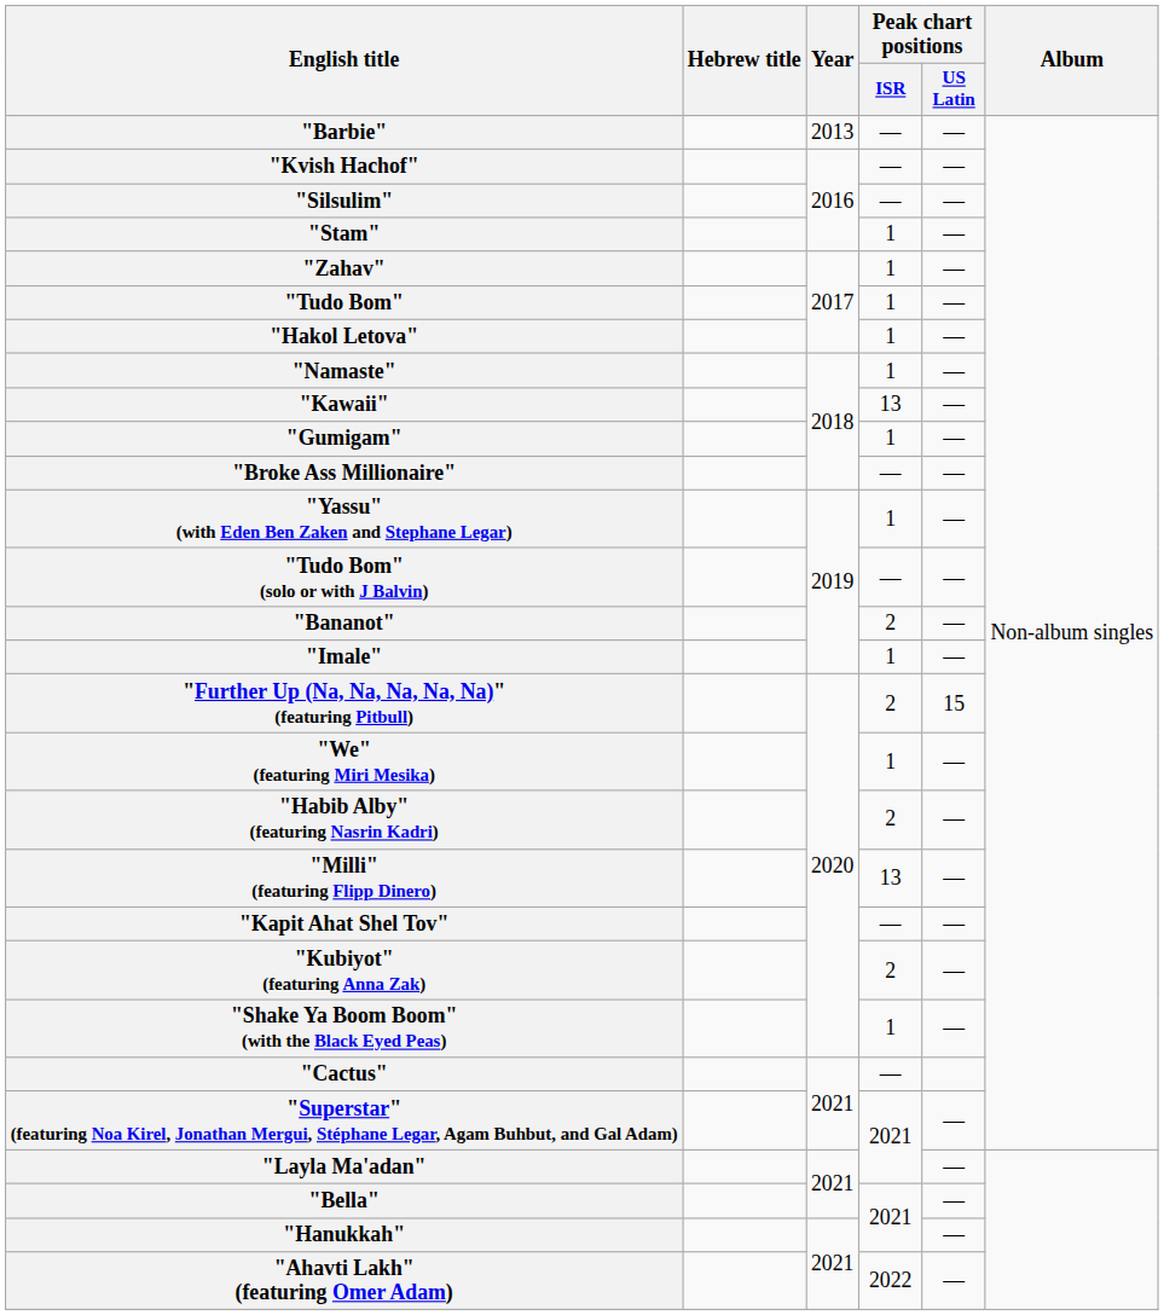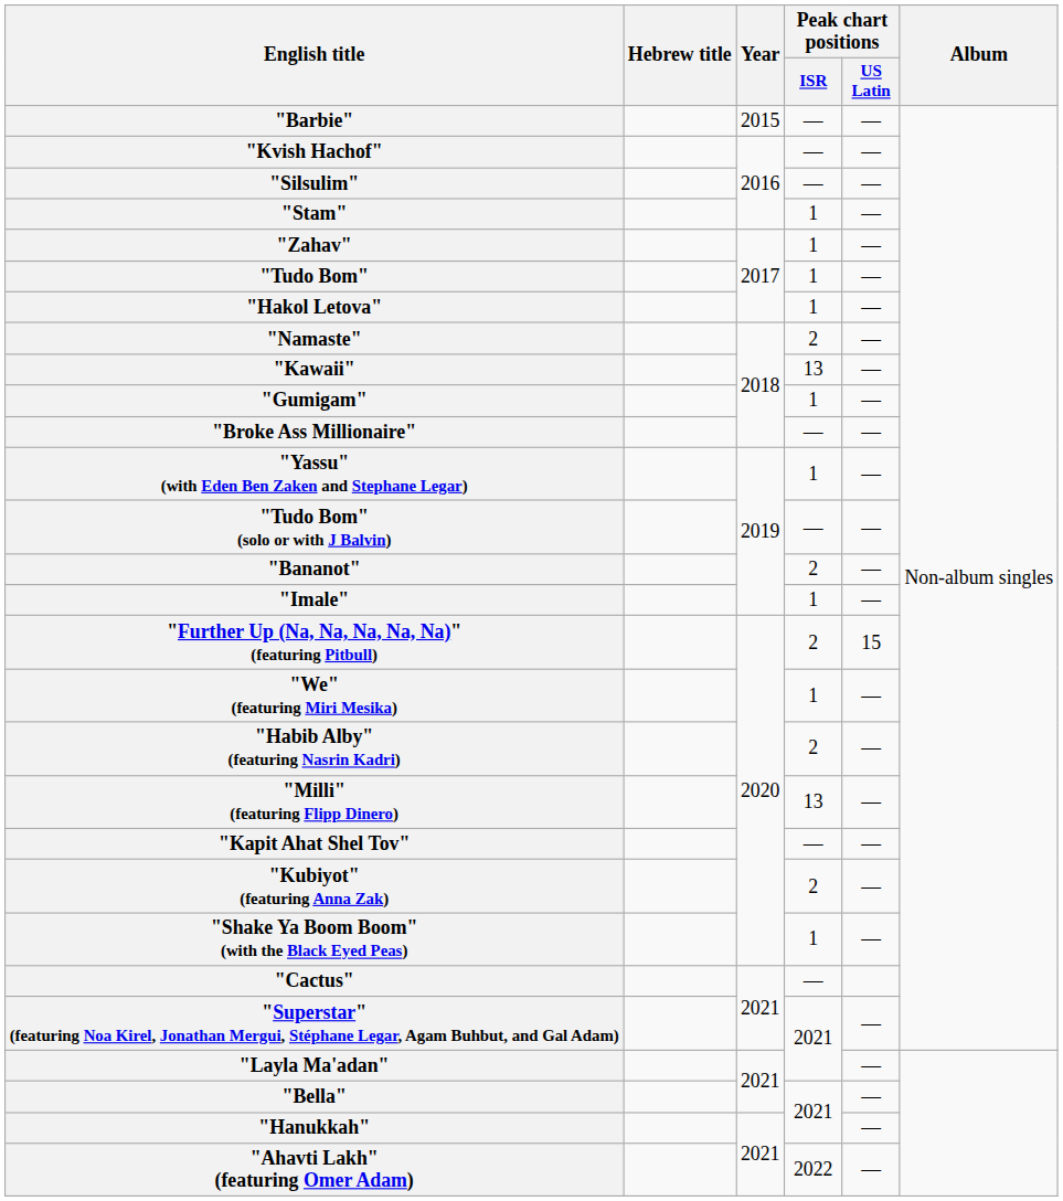"Barbie" | Year: 2013 -> 2015
"Namaste" | Peak chart positions / ISR: 1 -> 2
